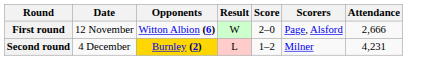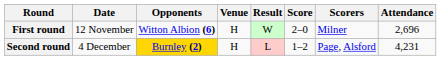+ column: Venue | H | H
First round | Scorers: Page, Alsford -> Milner
First round | Attendance: 2,666 -> 2,696
Second round | Scorers: Milner -> Page, Alsford
